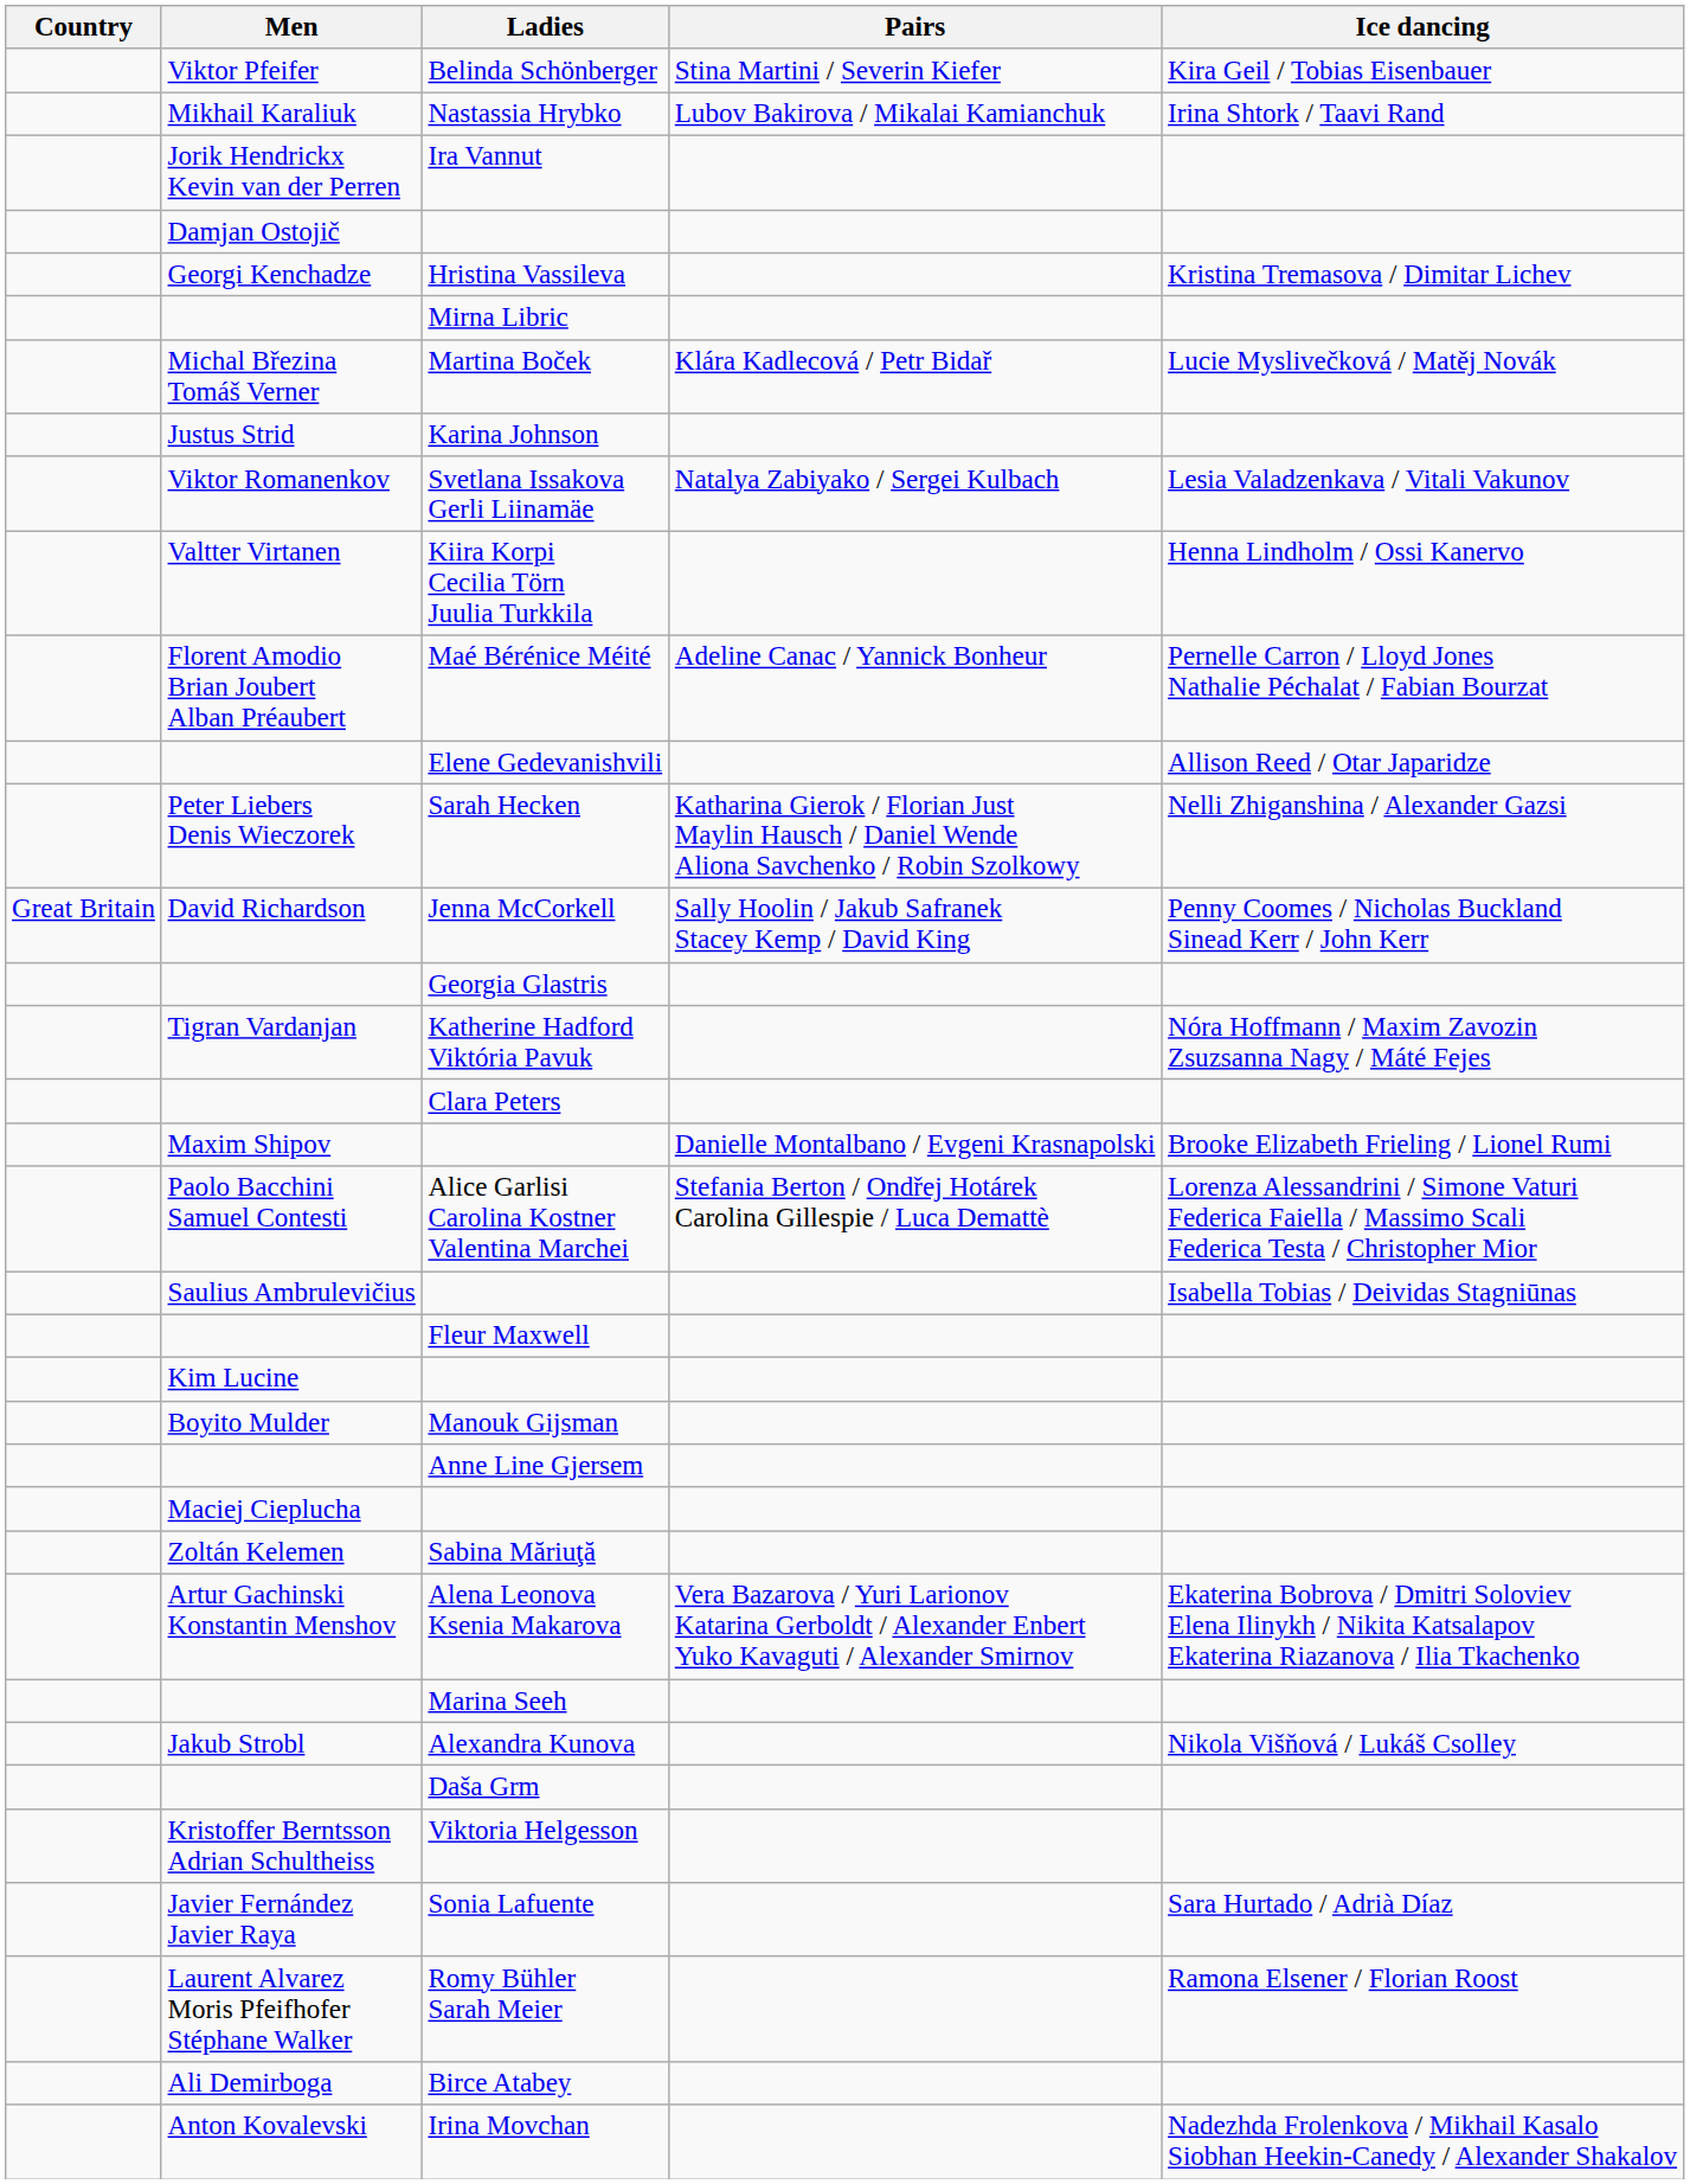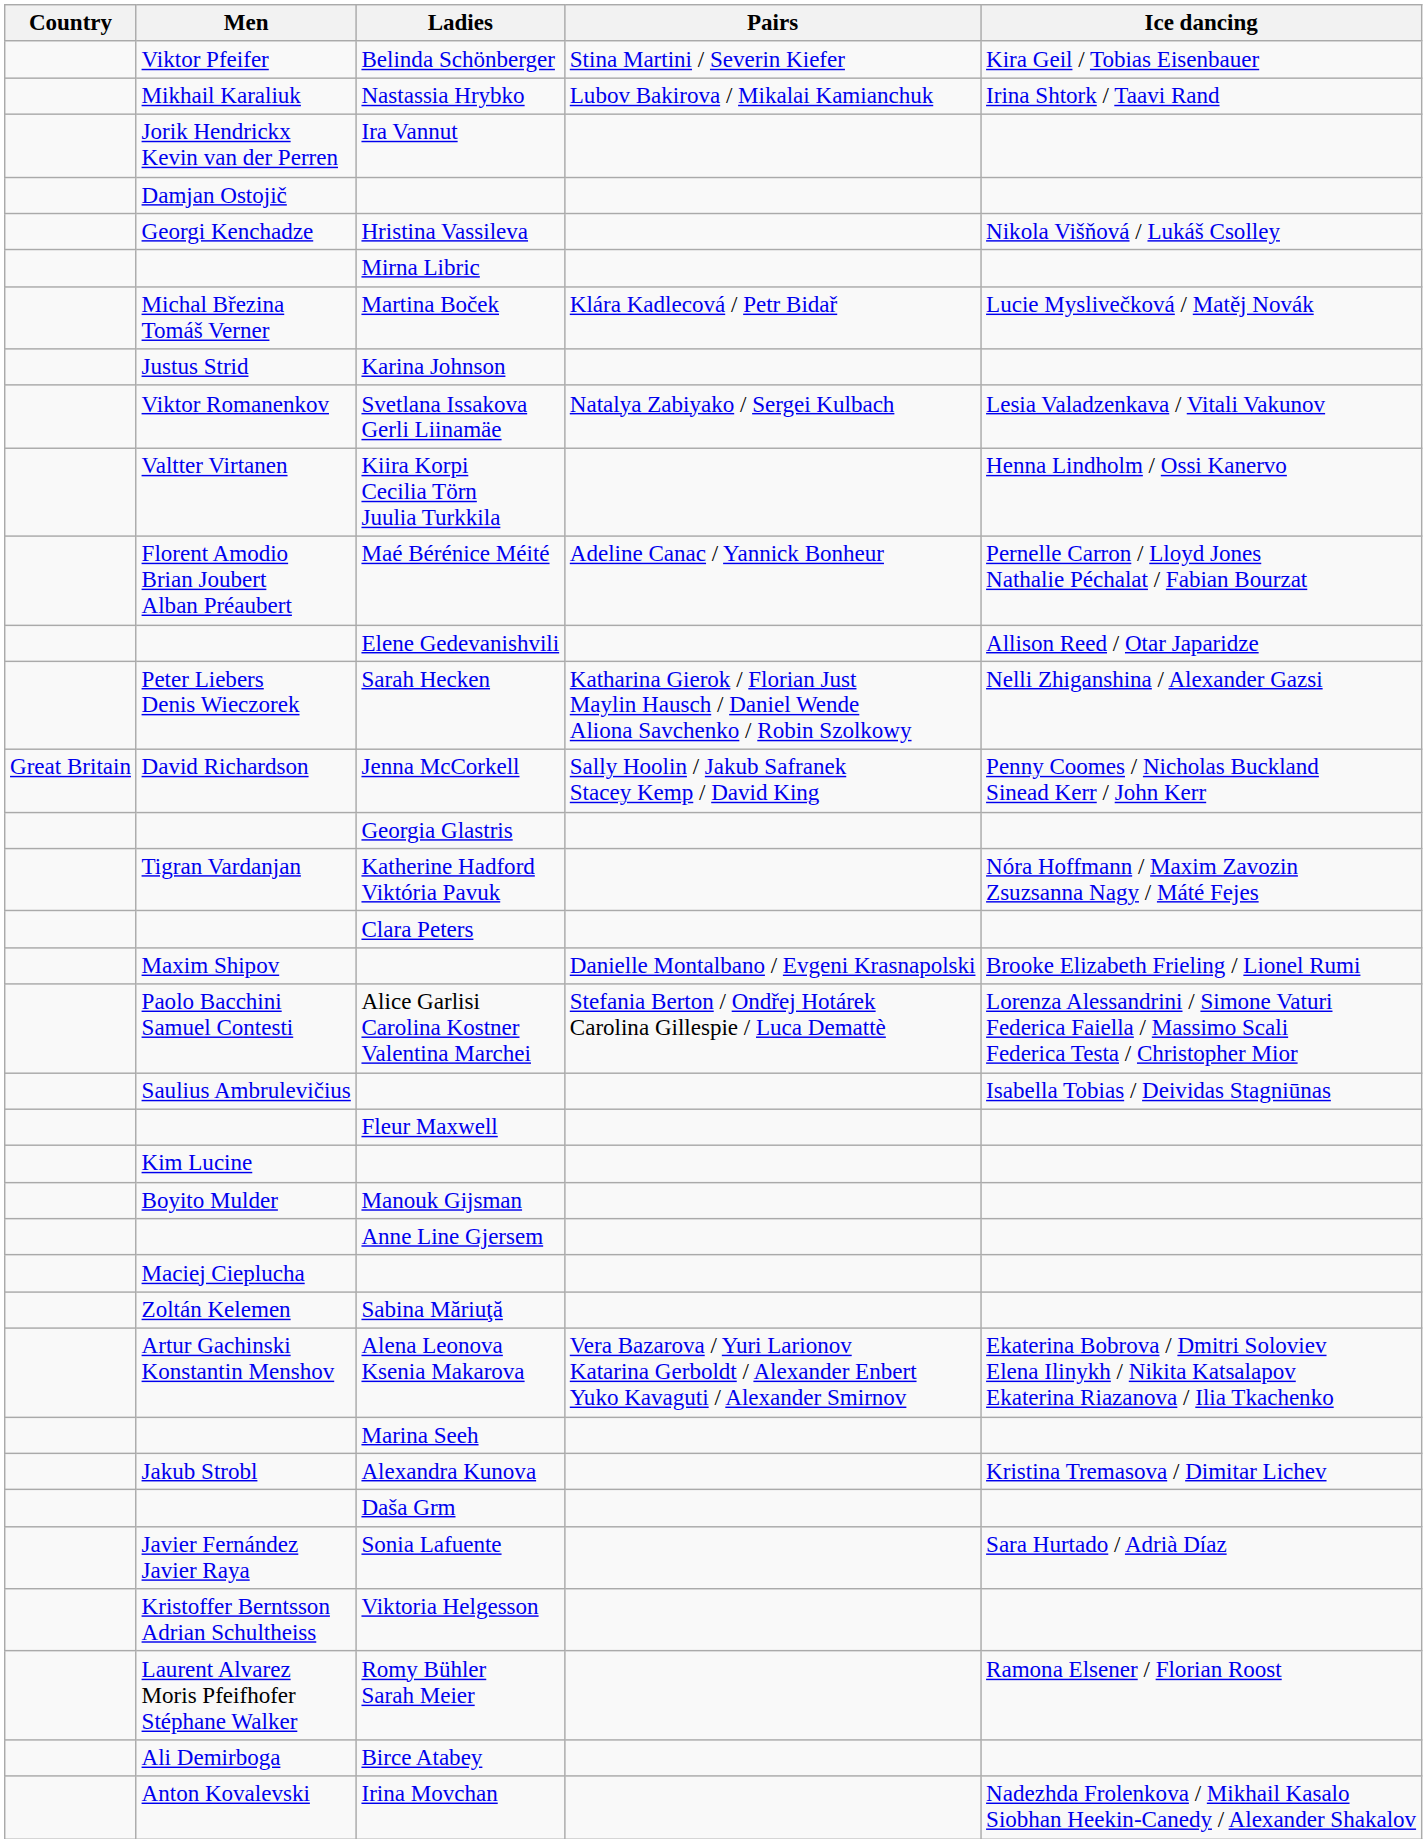Hristina Vassileva | Ice dancing: Kristina Tremasova / Dimitar Lichev -> Nikola Višňová / Lukáš Csolley
Alexandra Kunova | Ice dancing: Nikola Višňová / Lukáš Csolley -> Kristina Tremasova / Dimitar Lichev
rows swapped: Sonia Lafuente <-> Viktoria Helgesson
